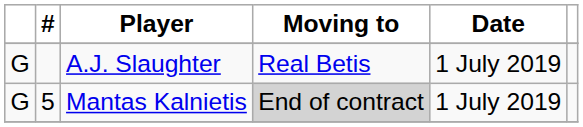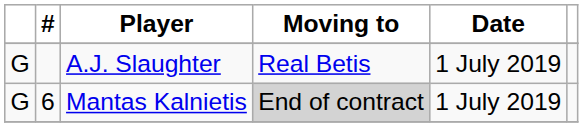Mantas Kalnietis | #: 5 -> 6
